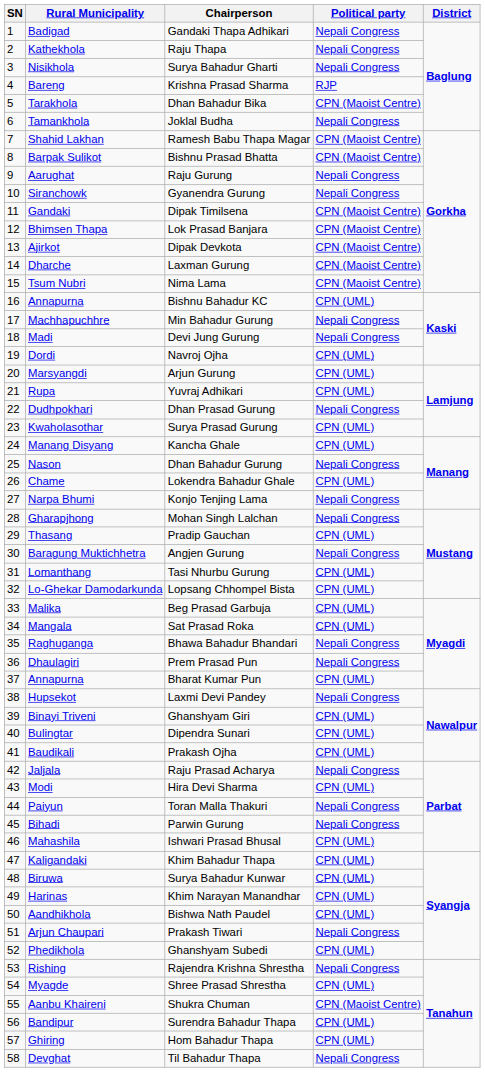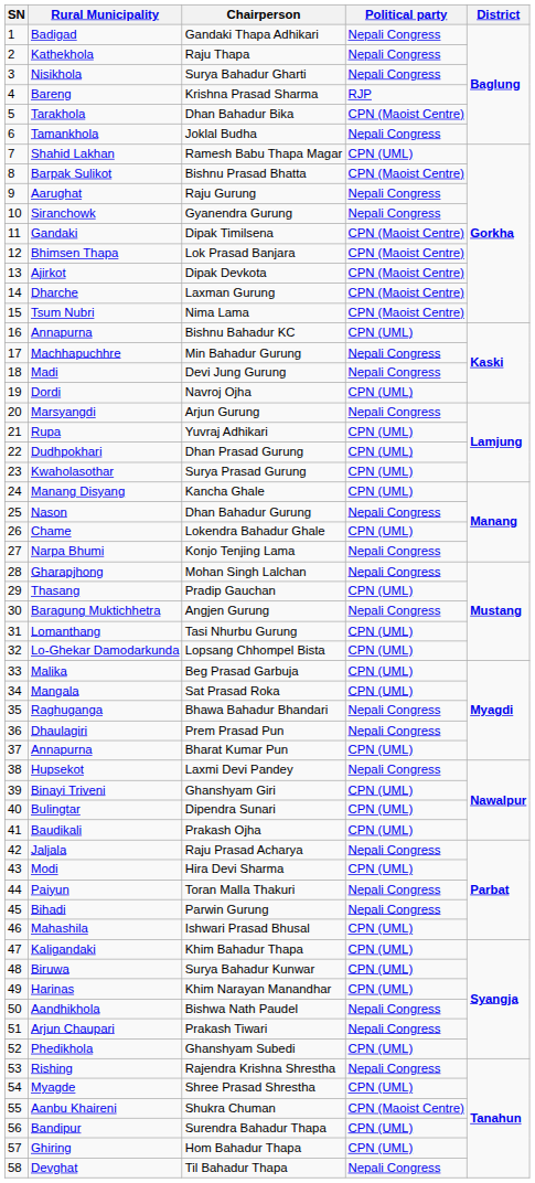Ramesh Babu Thapa Magar | Political party: CPN (Maoist Centre) -> CPN (UML)
Arjun Gurung | Political party: CPN (UML) -> Nepali Congress
Dhan Prasad Gurung | Political party: Nepali Congress -> CPN (UML)
Bishwa Nath Paudel | Political party: CPN (UML) -> Nepali Congress
